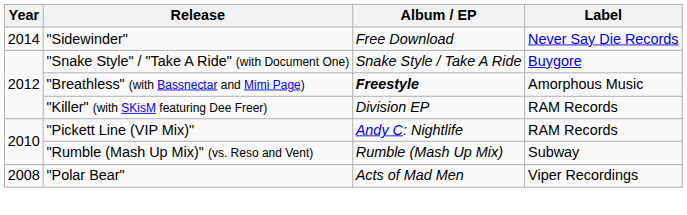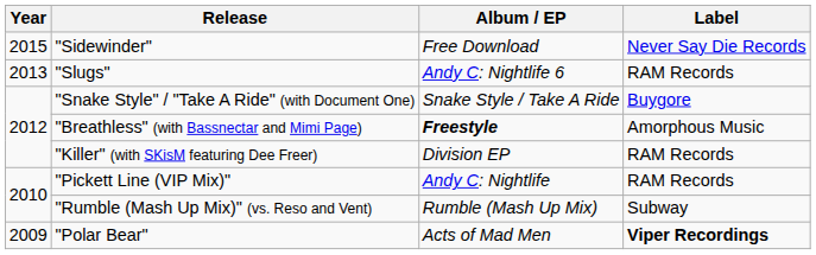"Sidewinder" | Year: 2014 -> 2015
+ row: 2013 | "Slugs" | Andy C: Nightlife 6 | RAM Records
"Polar Bear" | Year: 2008 -> 2009
"Polar Bear" | Label: normal -> bold
